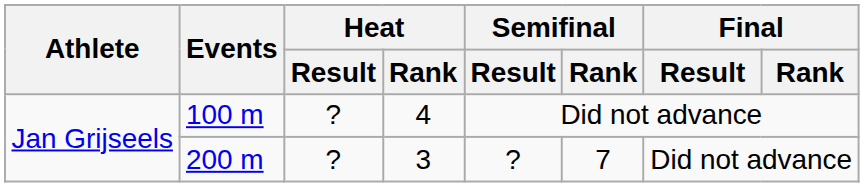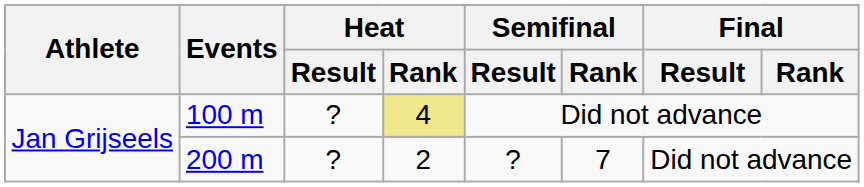100 m | Heat / Rank: no background -> khaki background
200 m | Heat / Rank: 3 -> 2
